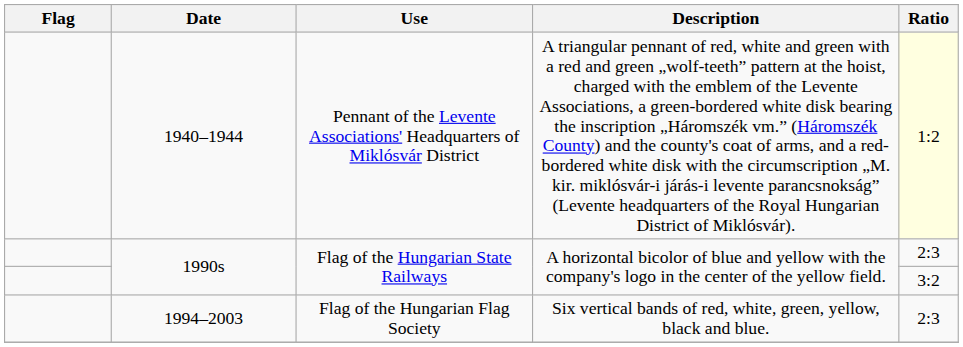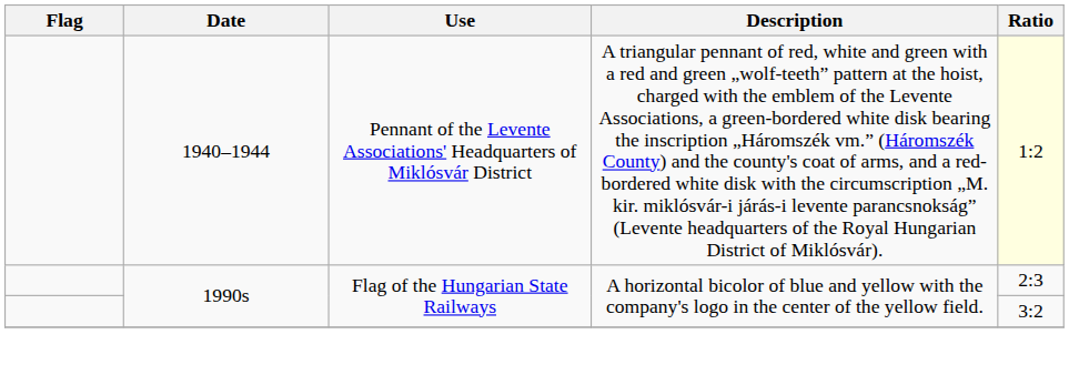- row: 1994–2003 | Flag of the Hungarian Flag Society | Six vertical bands of red, white, green, yellow, black and blue. | 2:3
